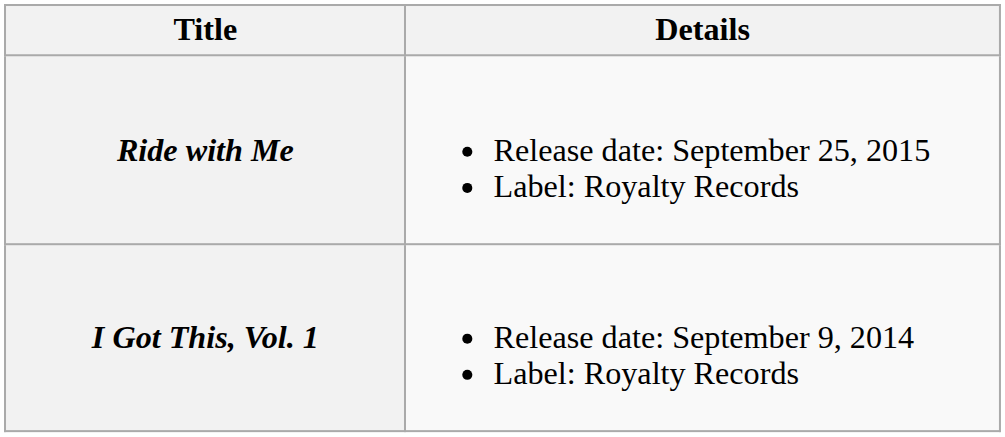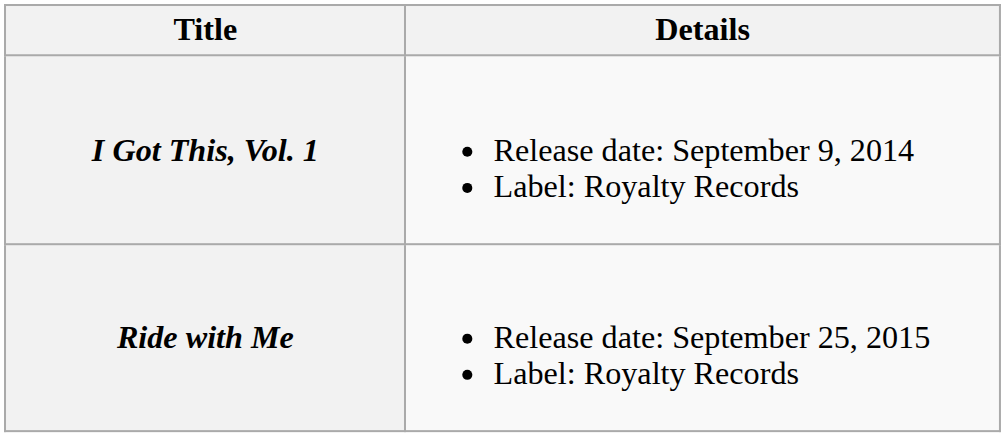rows swapped: I Got This, Vol. 1 <-> Ride with Me
